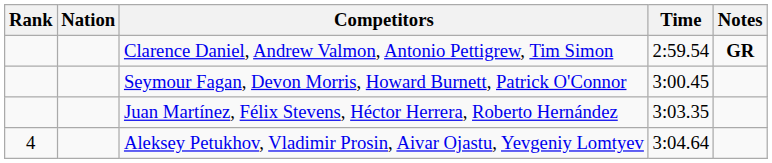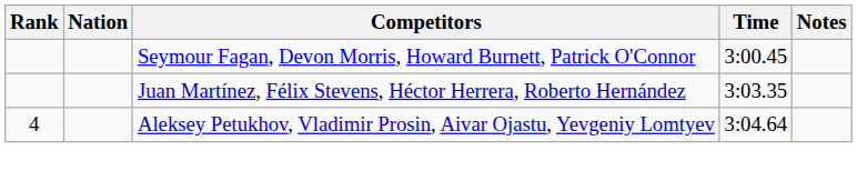- row: Clarence Daniel, Andrew Valmon, Antonio Pettigrew, Tim Simon | 2:59.54 | GR
